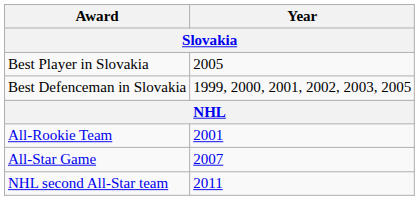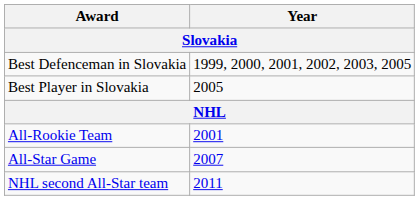rows swapped: Best Defenceman in Slovakia <-> Best Player in Slovakia
